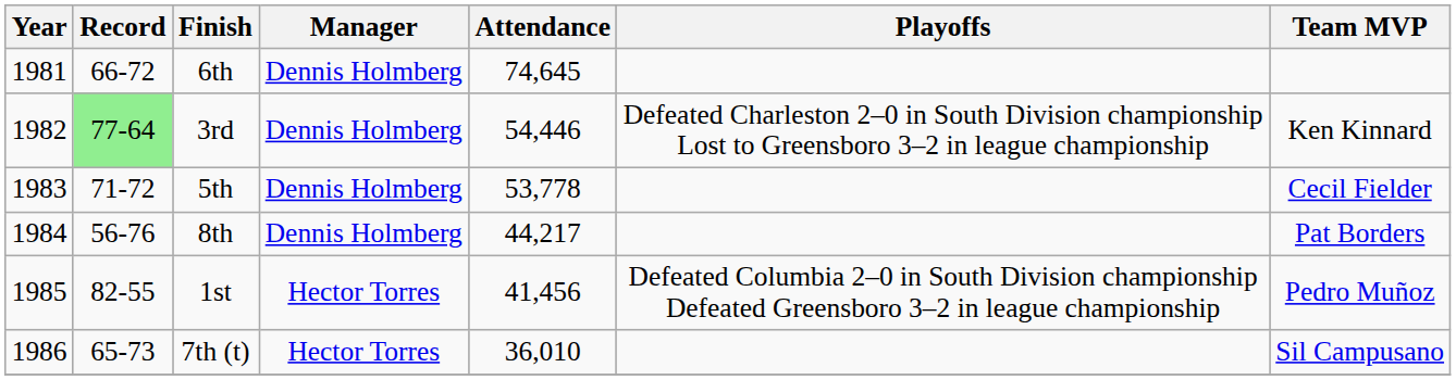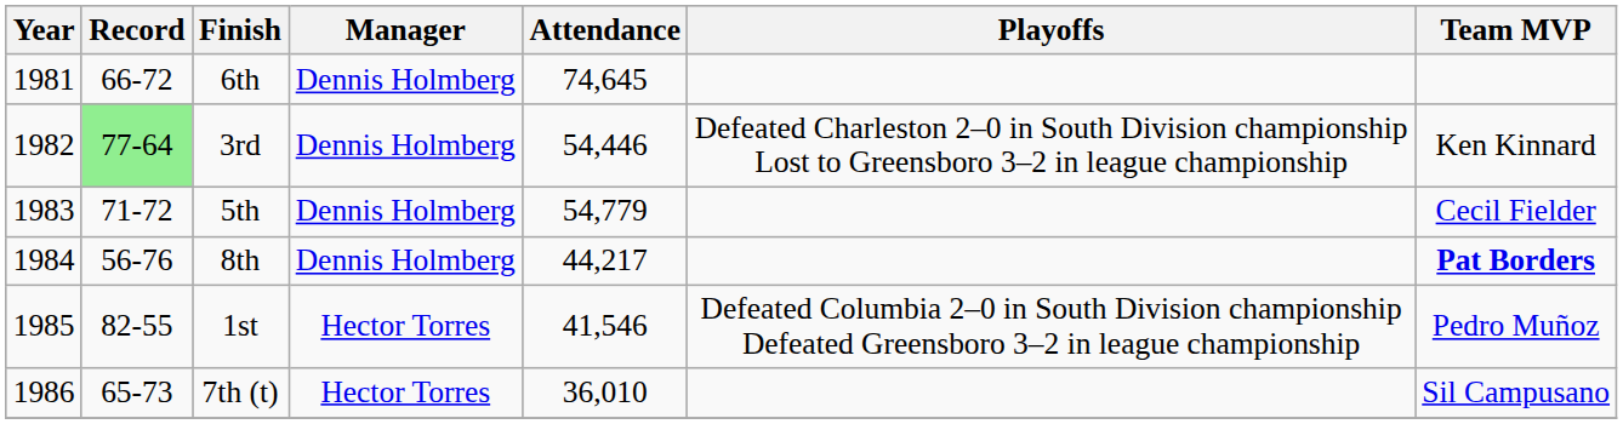5th | Attendance: 53,778 -> 54,779
8th | Team MVP: normal -> bold
1st | Attendance: 41,456 -> 41,546
